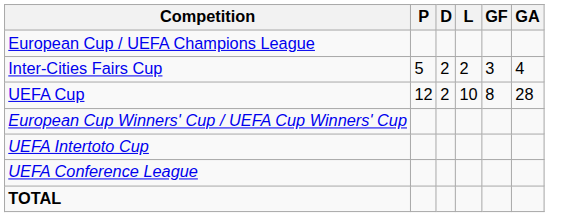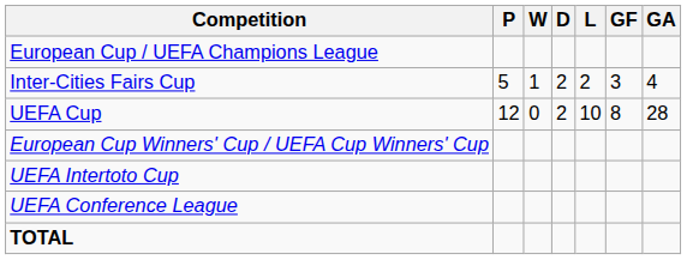+ column: W | 1 | 0
